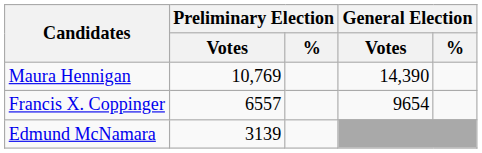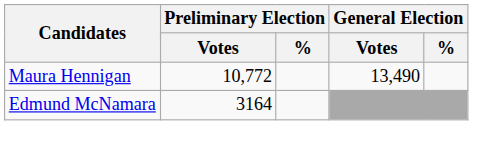Maura Hennigan | Preliminary Election / Votes: 10,769 -> 10,772
Maura Hennigan | General Election / Votes: 14,390 -> 13,490
- row: Francis X. Coppinger | 6557 | 9654
Edmund McNamara | Preliminary Election / Votes: 3139 -> 3164
